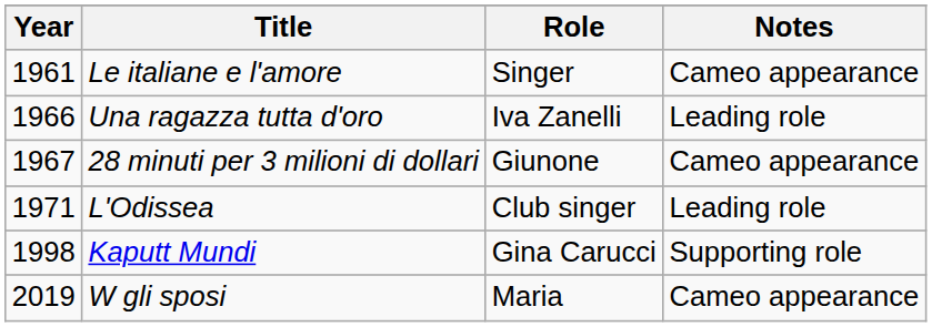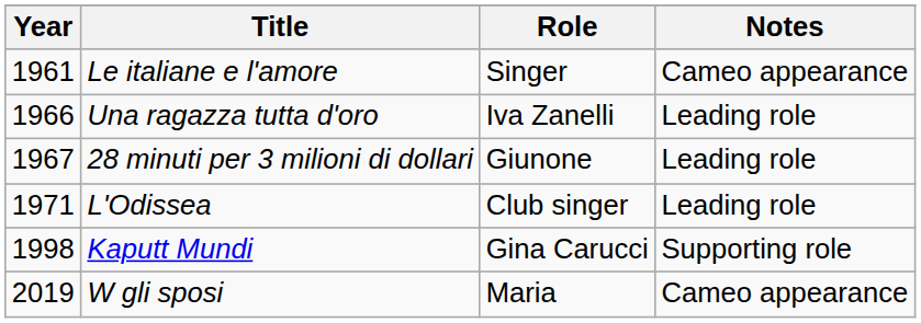28 minuti per 3 milioni di dollari | Notes: Cameo appearance -> Leading role
